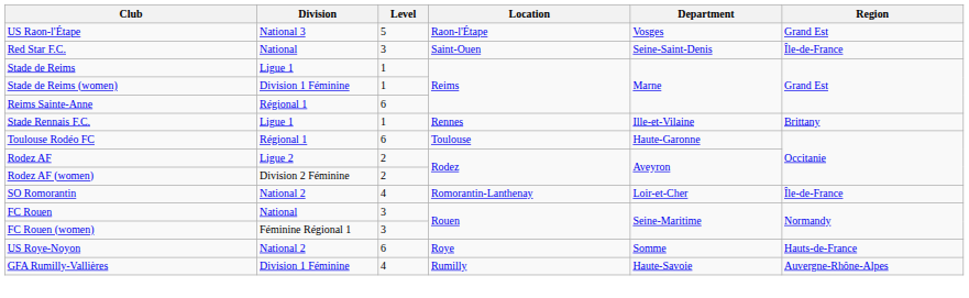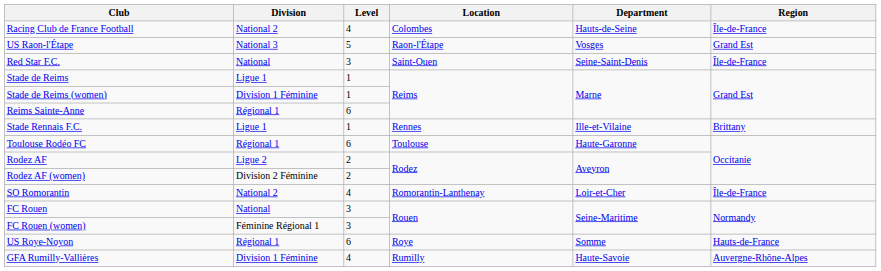+ row: Racing Club de France Football | National 2 | 4 | Colombes | Hauts-de-Seine | Île-de-France
US Roye-Noyon | Division: National 2 -> Régional 1
